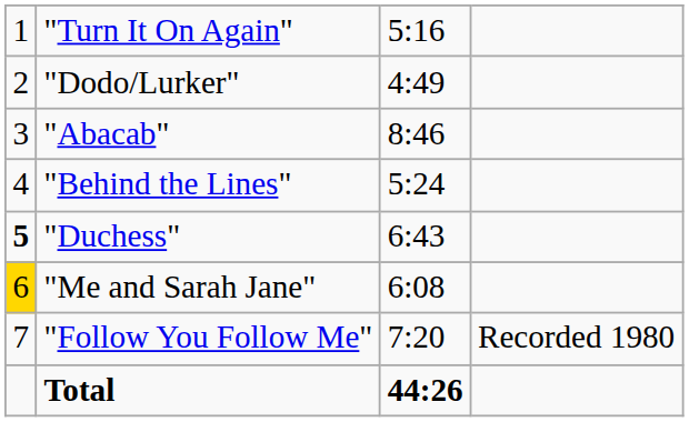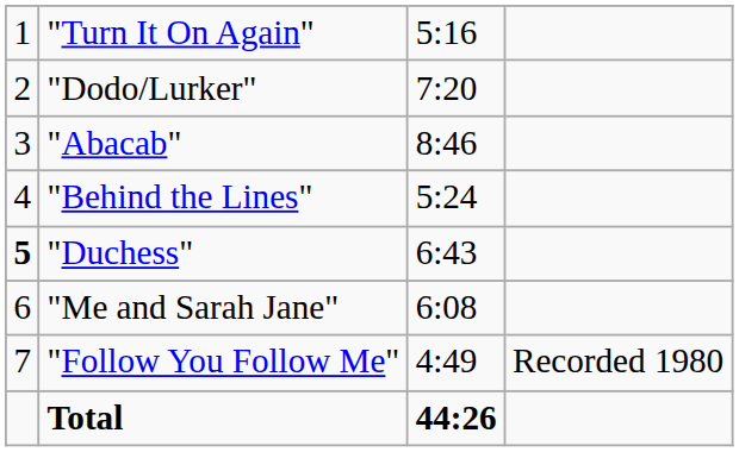"Dodo/Lurker" | column 3: 4:49 -> 7:20
"Me and Sarah Jane" | column 1: gold background -> no background
"Follow You Follow Me" | column 3: 7:20 -> 4:49
